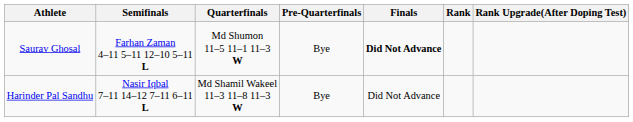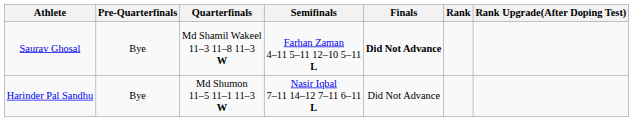columns swapped: Pre-Quarterfinals <-> Semifinals
Saurav Ghosal | Quarterfinals: Md Shumon 11–5 11–1 11–3 W -> Md Shamil Wakeel 11–3 11–8 11–3 W
Harinder Pal Sandhu | Quarterfinals: Md Shamil Wakeel 11–3 11–8 11–3 W -> Md Shumon 11–5 11–1 11–3 W
